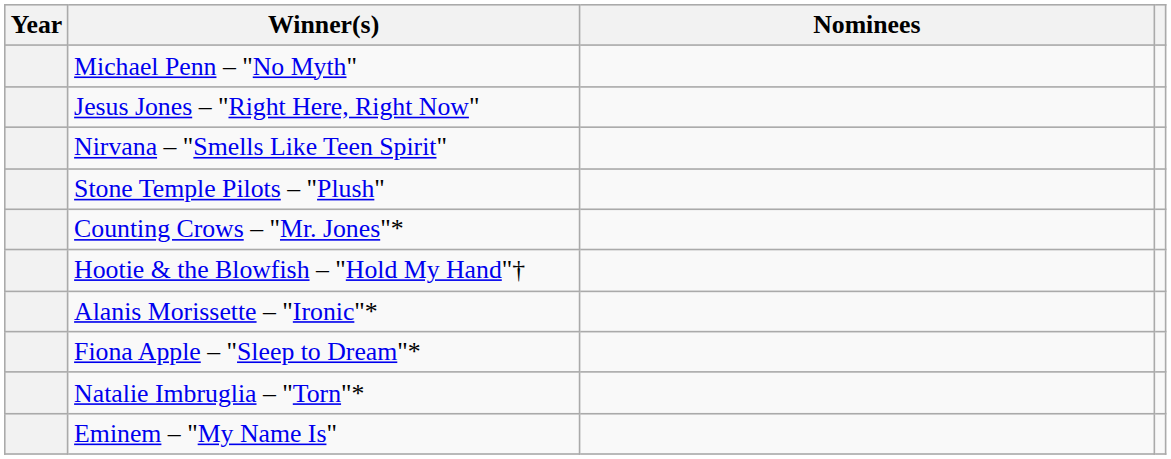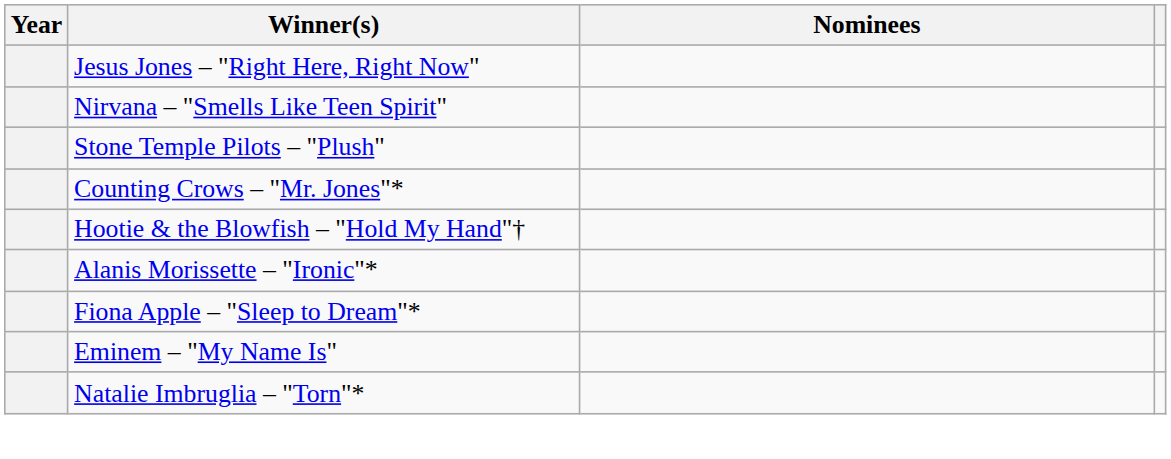- row: Michael Penn – "No Myth"
rows swapped: Natalie Imbruglia – "Torn"* <-> Eminem – "My Name Is"
